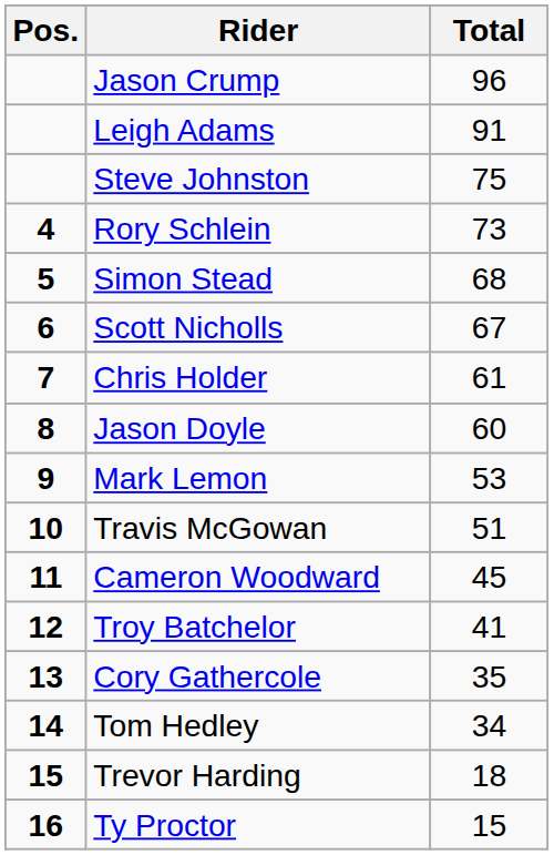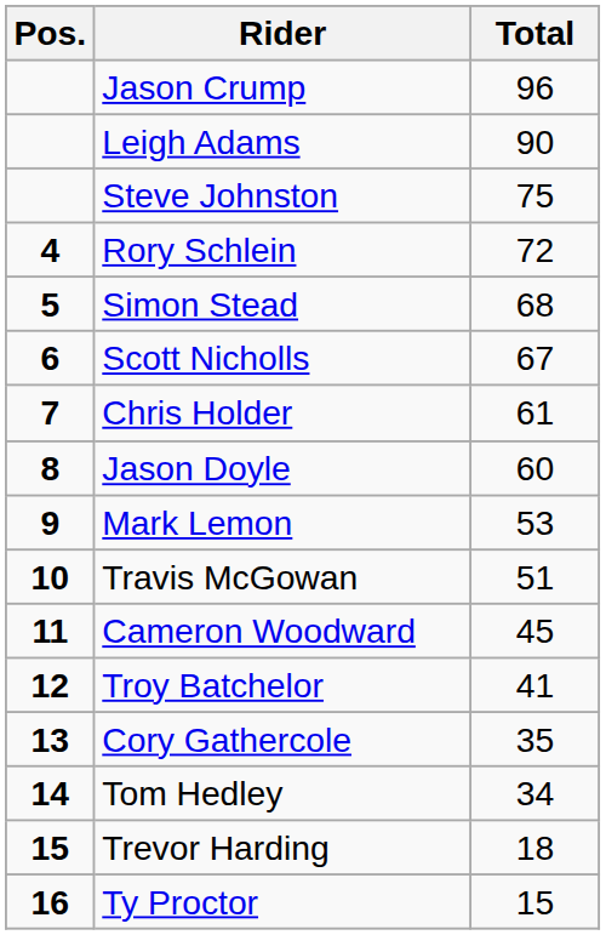Leigh Adams | Total: 91 -> 90
Rory Schlein | Total: 73 -> 72
